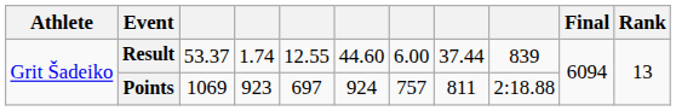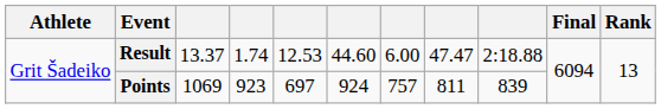Result | column 3: 53.37 -> 13.37
Result | column 5: 12.55 -> 12.53
Result | column 8: 37.44 -> 47.47
Result | column 9: 839 -> 2:18.88
Points | column 9: 2:18.88 -> 839
